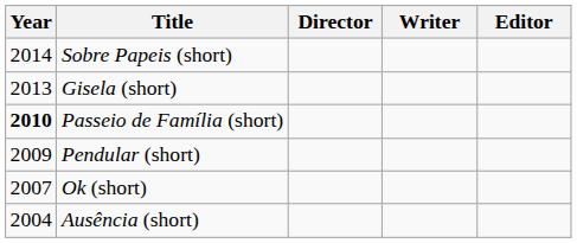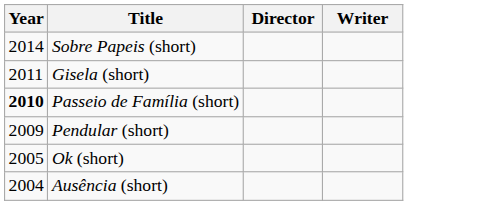- column: Editor
Gisela (short) | Year: 2013 -> 2011
Ok (short) | Year: 2007 -> 2005
